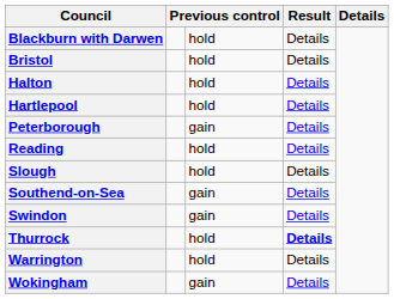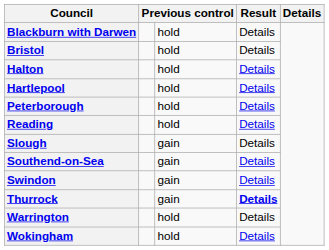Peterborough | column 3: gain -> hold
Slough | column 3: hold -> gain
Thurrock | column 3: hold -> gain
Wokingham | column 3: gain -> hold
